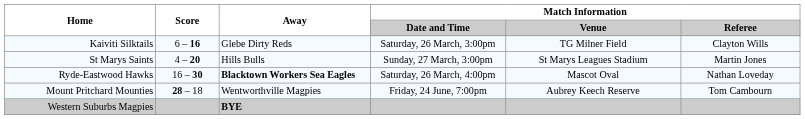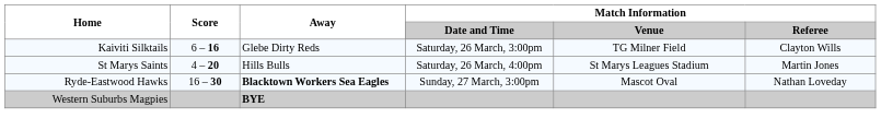St Marys Saints | Match Information / Date and Time: Sunday, 27 March, 3:00pm -> Saturday, 26 March, 4:00pm
Ryde-Eastwood Hawks | Match Information / Date and Time: Saturday, 26 March, 4:00pm -> Sunday, 27 March, 3:00pm
- row: Mount Pritchard Mounties | 28 – 18 | Wentworthville Magpies | Friday, 24 June, 7:00pm | Aubrey Keech Reserve | Tom Cambourn
